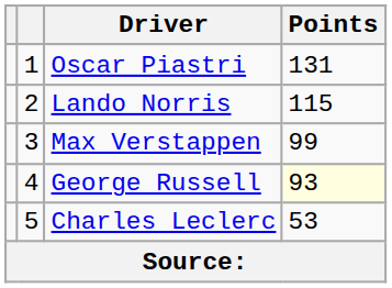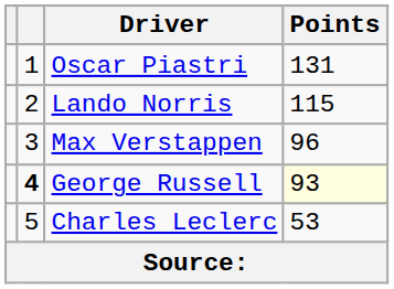Max Verstappen | Points: 99 -> 96
George Russell | column 2: normal -> bold
